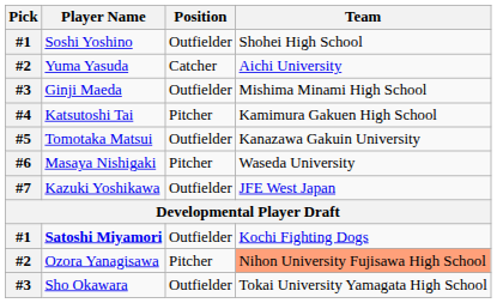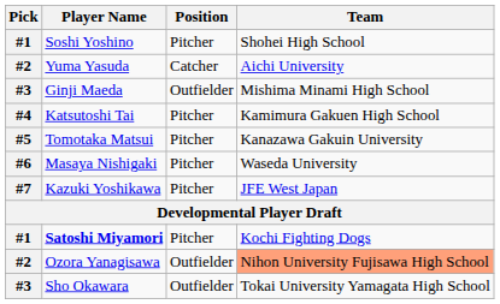Soshi Yoshino | Position: Outfielder -> Pitcher
Tomotaka Matsui | Position: Outfielder -> Pitcher
Kazuki Yoshikawa | Position: Outfielder -> Pitcher
Satoshi Miyamori | Position: Outfielder -> Pitcher
Ozora Yanagisawa | Position: Pitcher -> Outfielder
